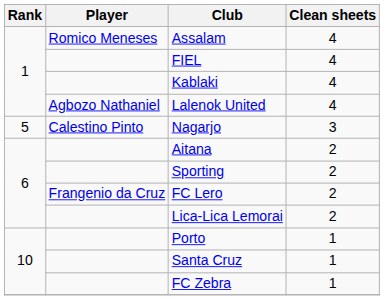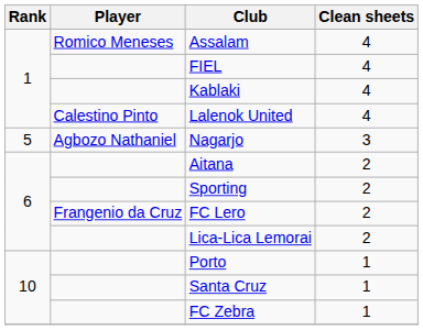Lalenok United | Player: Agbozo Nathaniel -> Calestino Pinto
Nagarjo | Player: Calestino Pinto -> Agbozo Nathaniel
